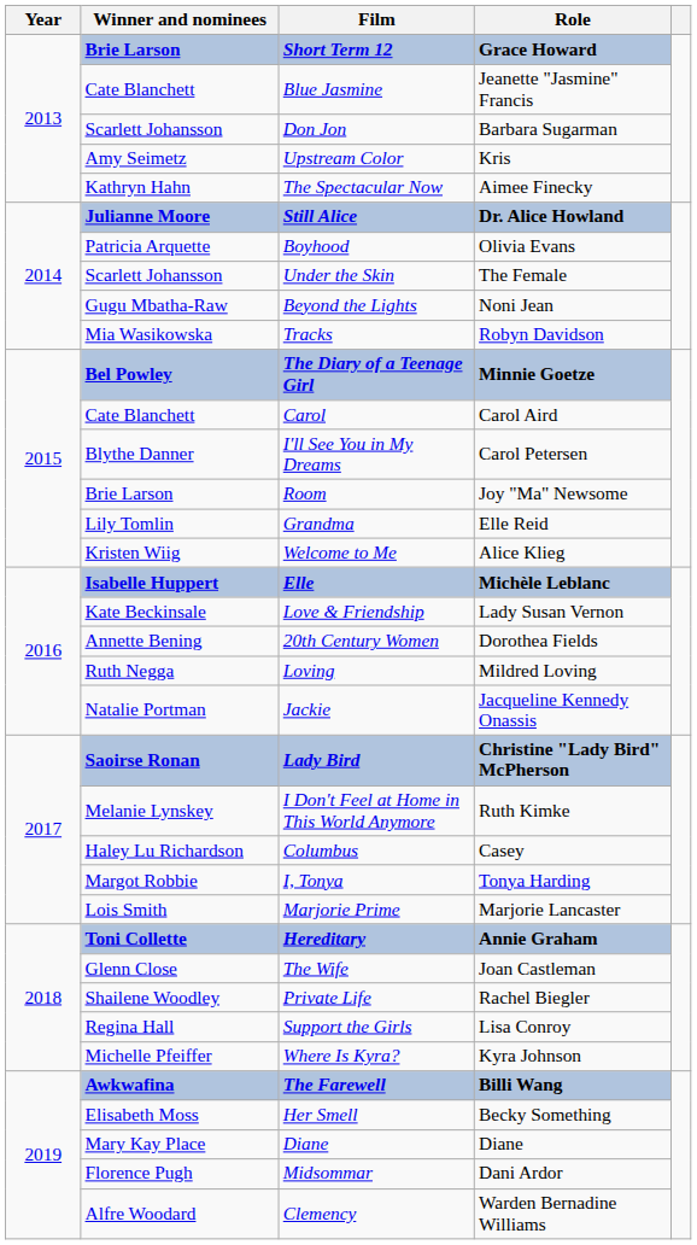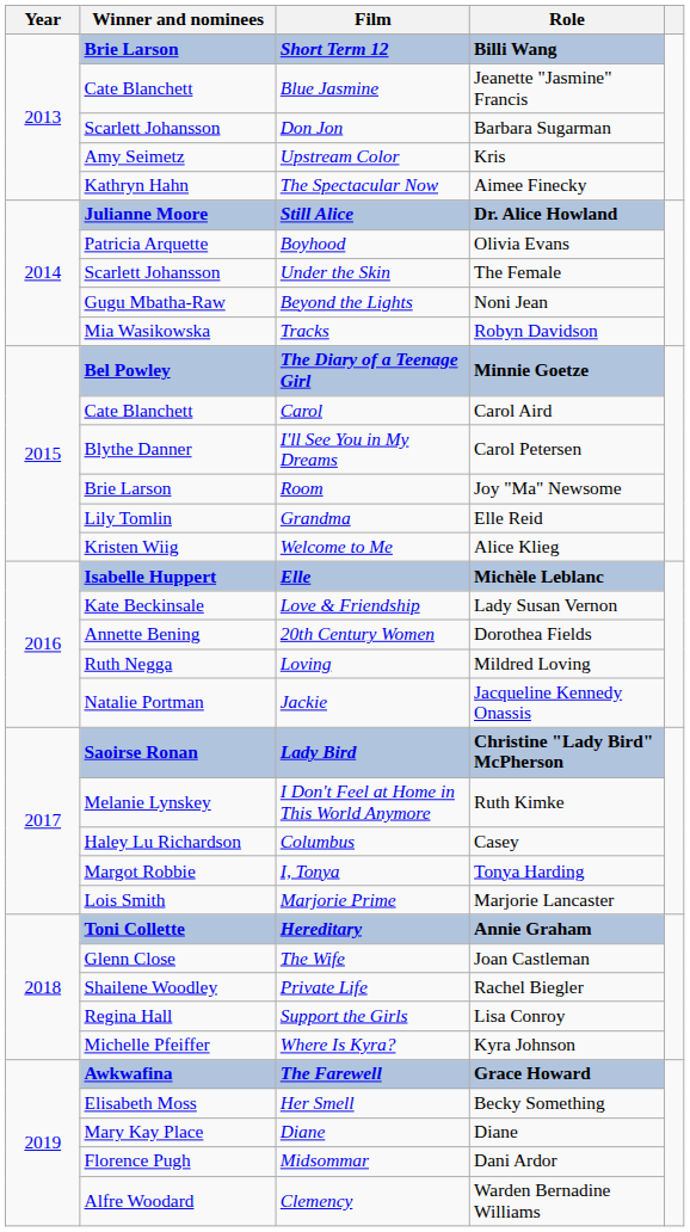Short Term 12 | Role: Grace Howard -> Billi Wang
The Farewell | Role: Billi Wang -> Grace Howard
